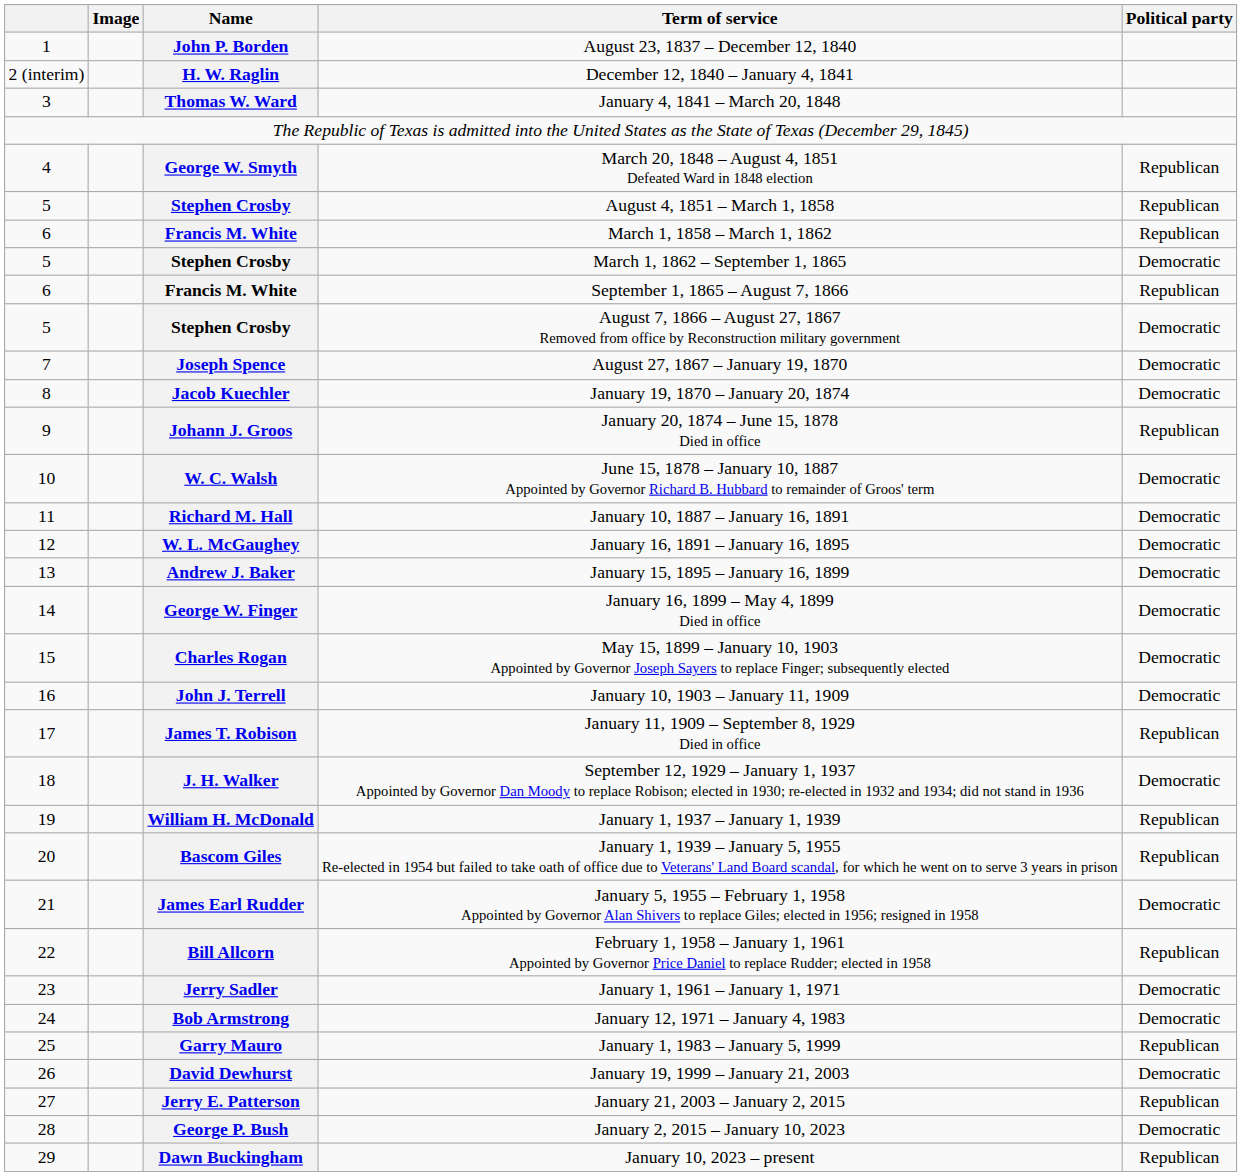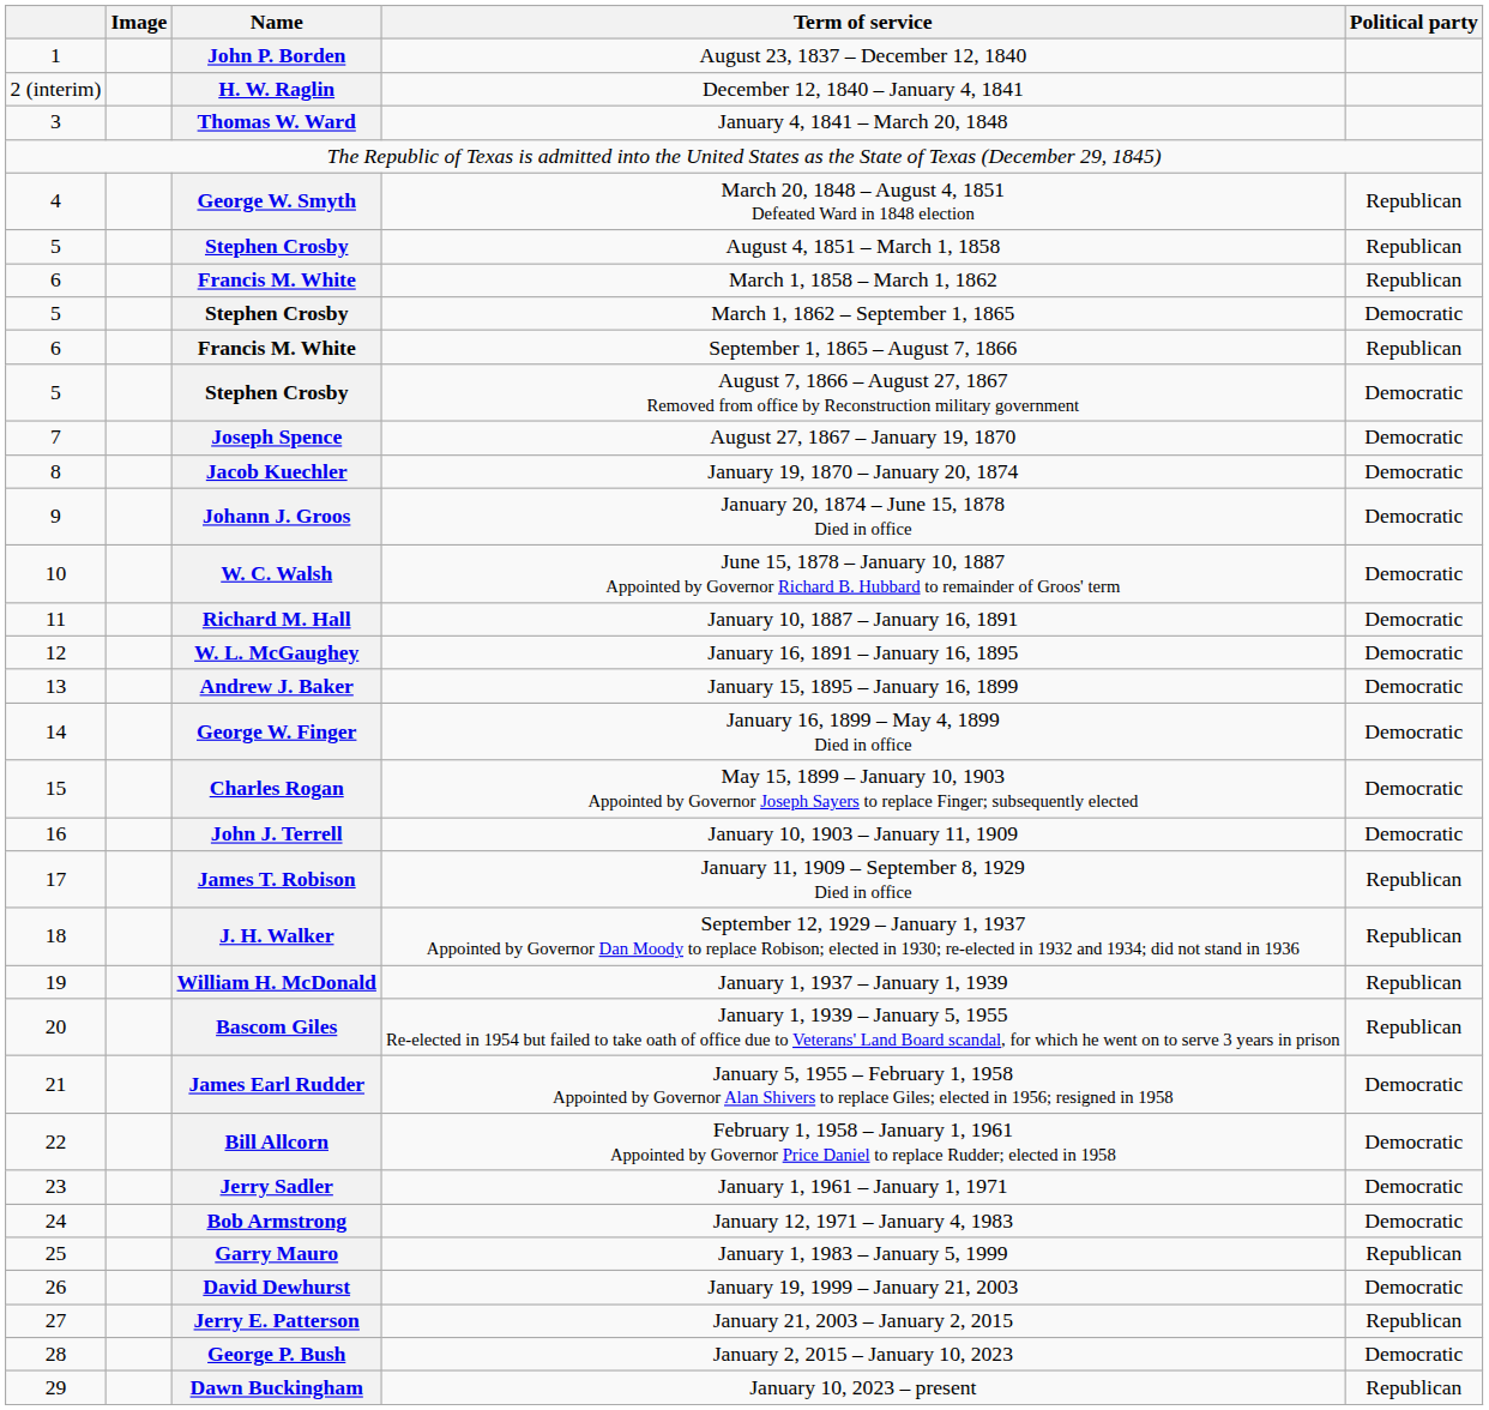Johann J. Groos | Political party: Republican -> Democratic
J. H. Walker | Political party: Democratic -> Republican
Bill Allcorn | Political party: Republican -> Democratic
